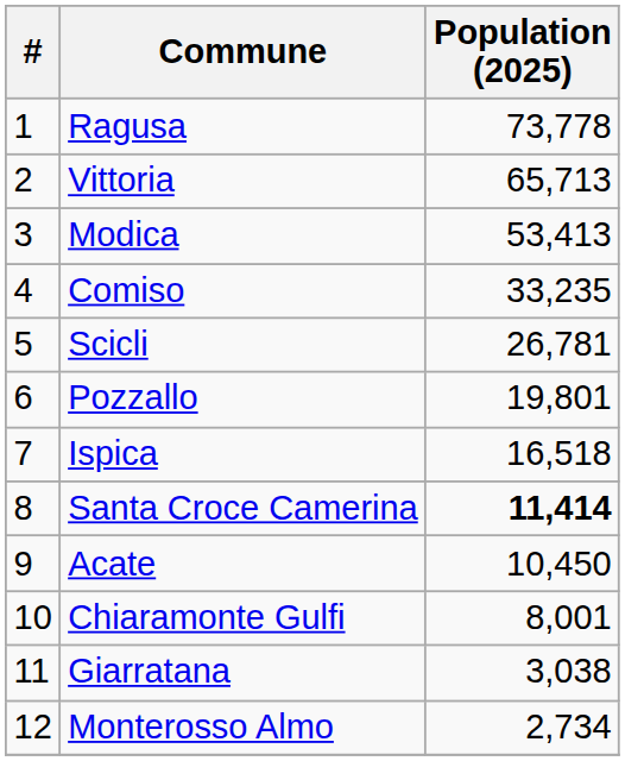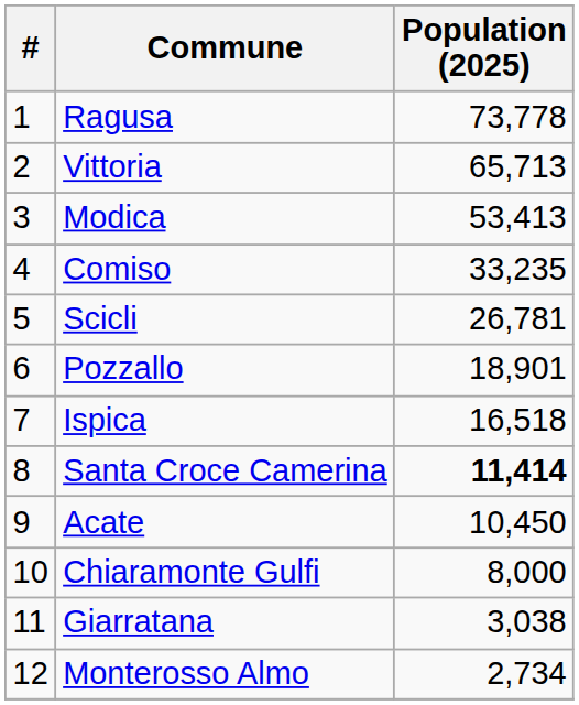Pozzallo | Population (2025): 19,801 -> 18,901
Chiaramonte Gulfi | Population (2025): 8,001 -> 8,000
